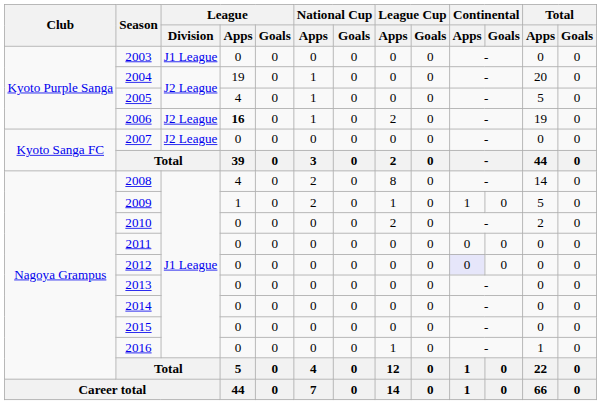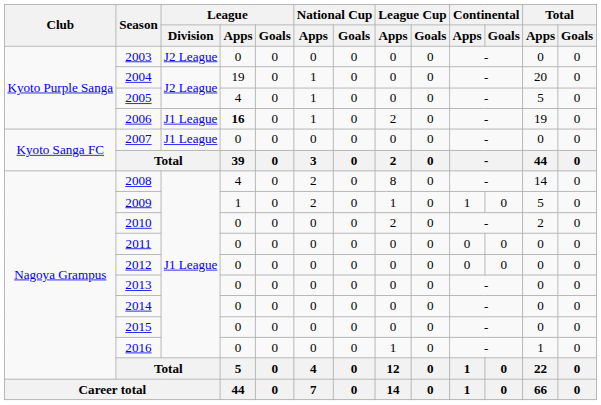2003 | League / Division: J1 League -> J2 League
2006 | League / Division: J2 League -> J1 League
2007 | League / Division: J2 League -> J1 League
2012 | Continental / Apps: lavender background -> no background
